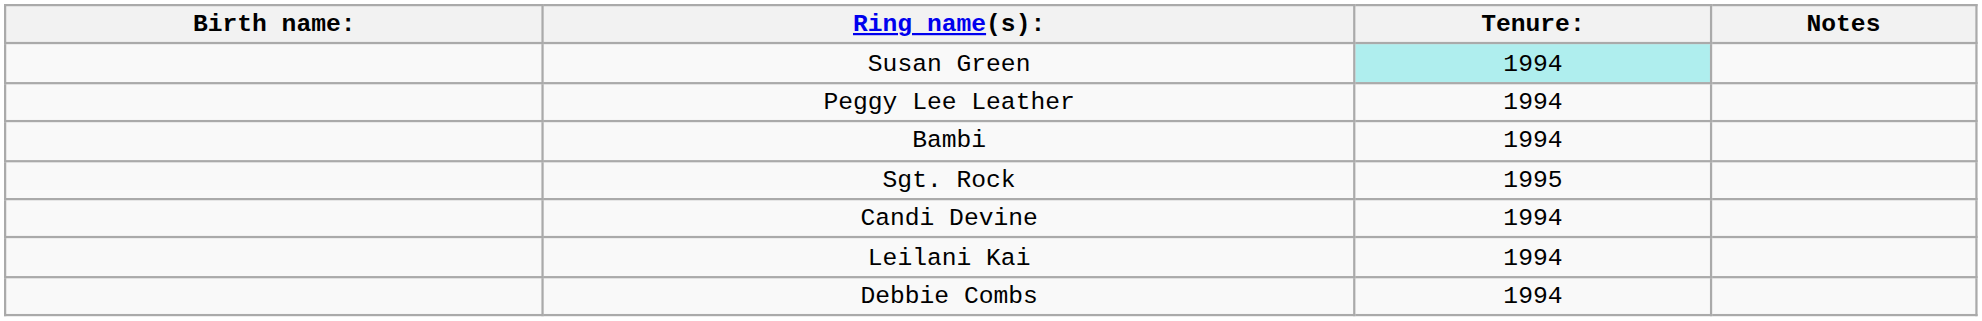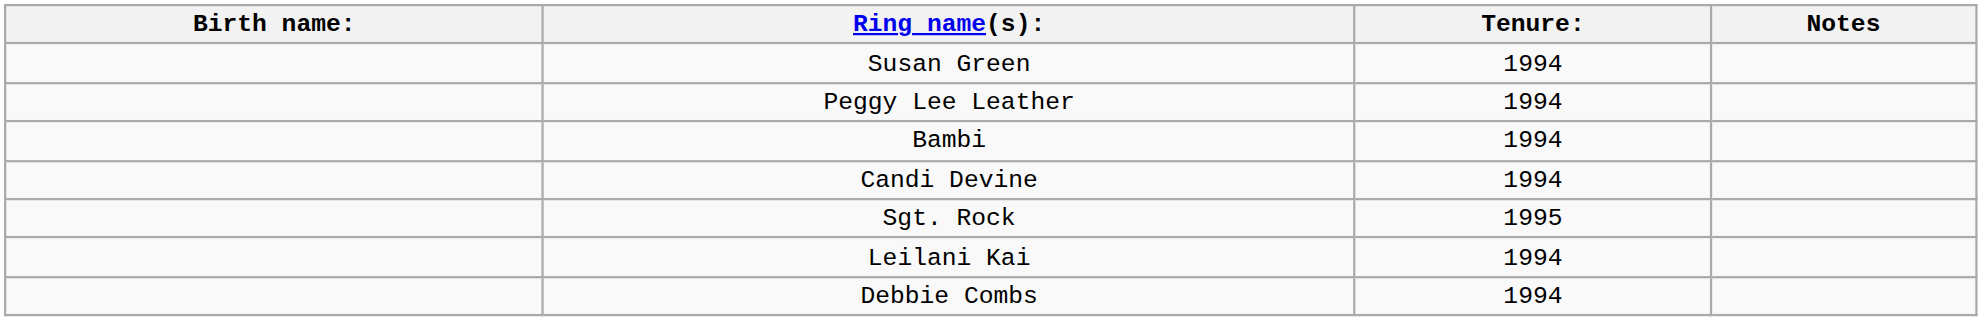Susan Green | Tenure:: paleturquoise background -> no background
rows swapped: Sgt. Rock <-> Candi Devine
